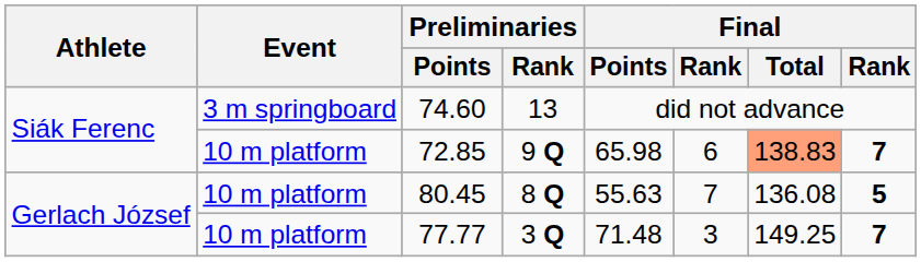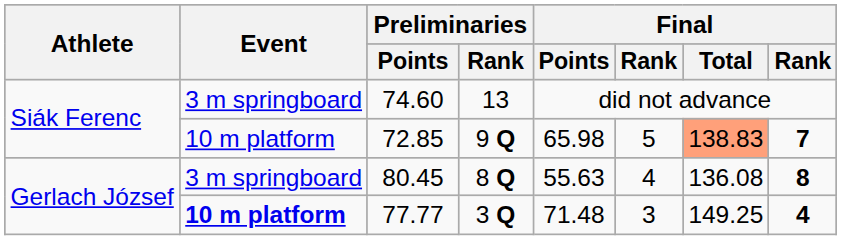72.85 | column 6: 6 -> 5
80.45 | Event: 10 m platform -> 3 m springboard
80.45 | column 6: 7 -> 4
80.45 | column 8: 5 -> 8
77.77 | Event: normal -> bold
77.77 | column 8: 7 -> 4
